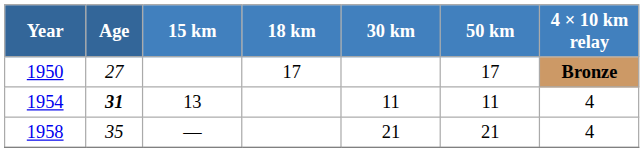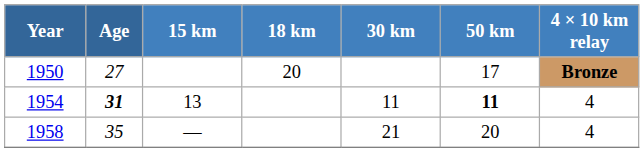1950 | 18 km: 17 -> 20
1954 | 50 km: normal -> bold
1958 | 50 km: 21 -> 20
